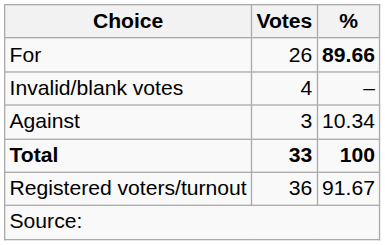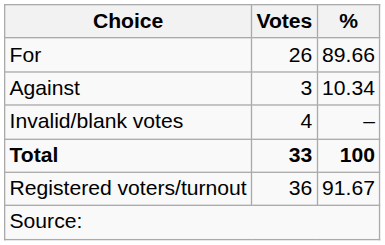For | %: bold -> normal
rows swapped: Against <-> Invalid/blank votes
